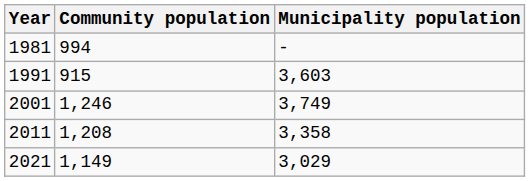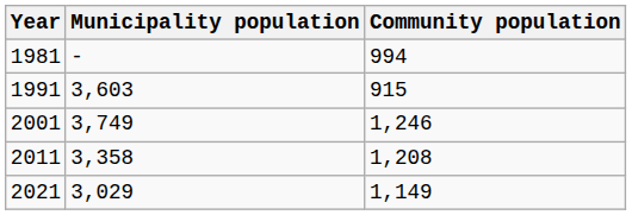columns swapped: Community population <-> Municipality population
